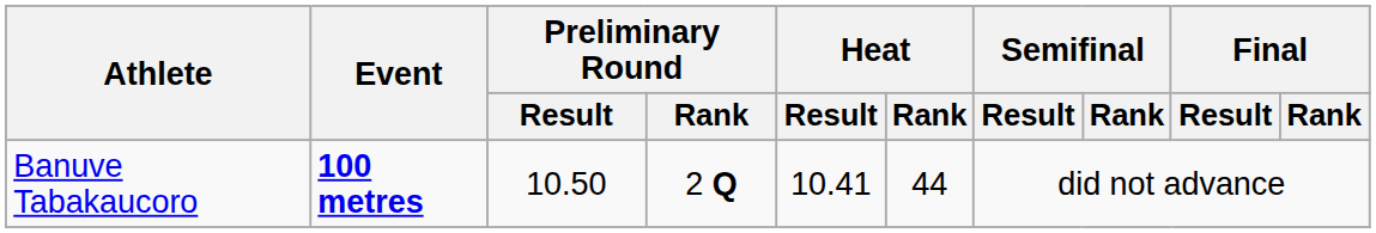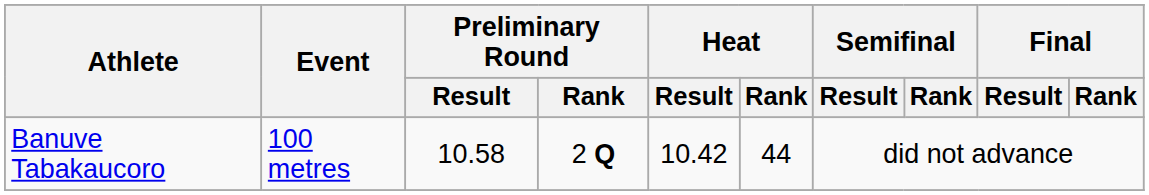Banuve Tabakaucoro | Event: bold -> normal
Banuve Tabakaucoro | Preliminary Round / Result: 10.50 -> 10.58
Banuve Tabakaucoro | Heat / Result: 10.41 -> 10.42
